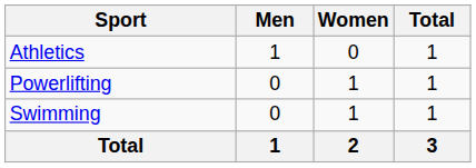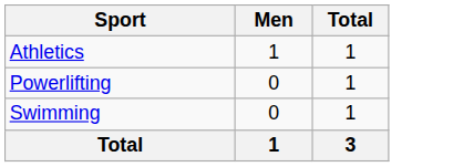- column: Women | 0 | 1 | 1 | 2
